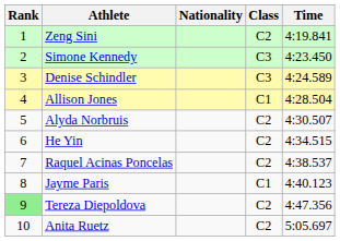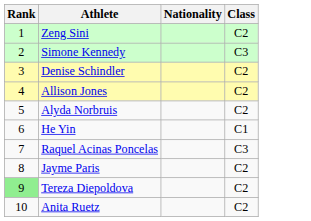- column: Time | 4:19.841 | 4:23.450 | 4:24.589 | 4:28.504 | 4:30.507 | 4:34.515 | 4:38.537 | 4:40.123 | 4:47.356 | 5:05.697
Denise Schindler | Class: C3 -> C2
Allison Jones | Class: C1 -> C2
He Yin | Class: C2 -> C1
Raquel Acinas Poncelas | Class: C2 -> C3
Jayme Paris | Class: C1 -> C2
